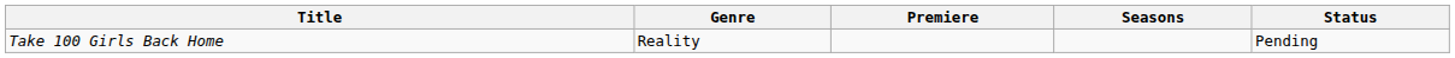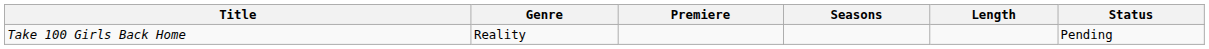+ column: Length
